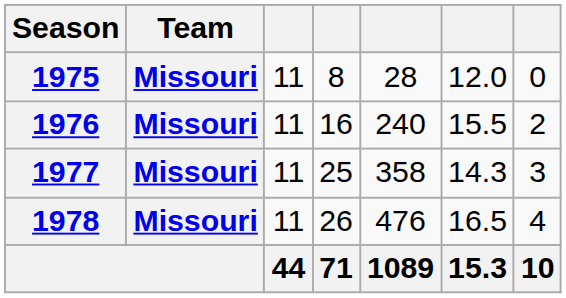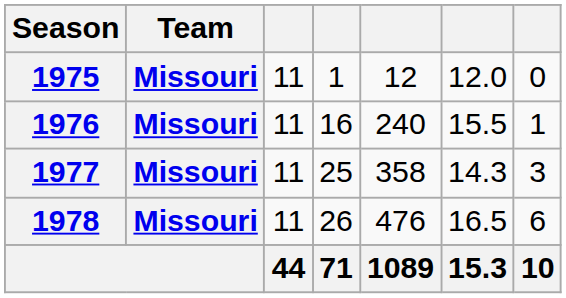1975 | column 4: 8 -> 1
1975 | column 5: 28 -> 12
1976 | column 7: 2 -> 1
1978 | column 7: 4 -> 6
